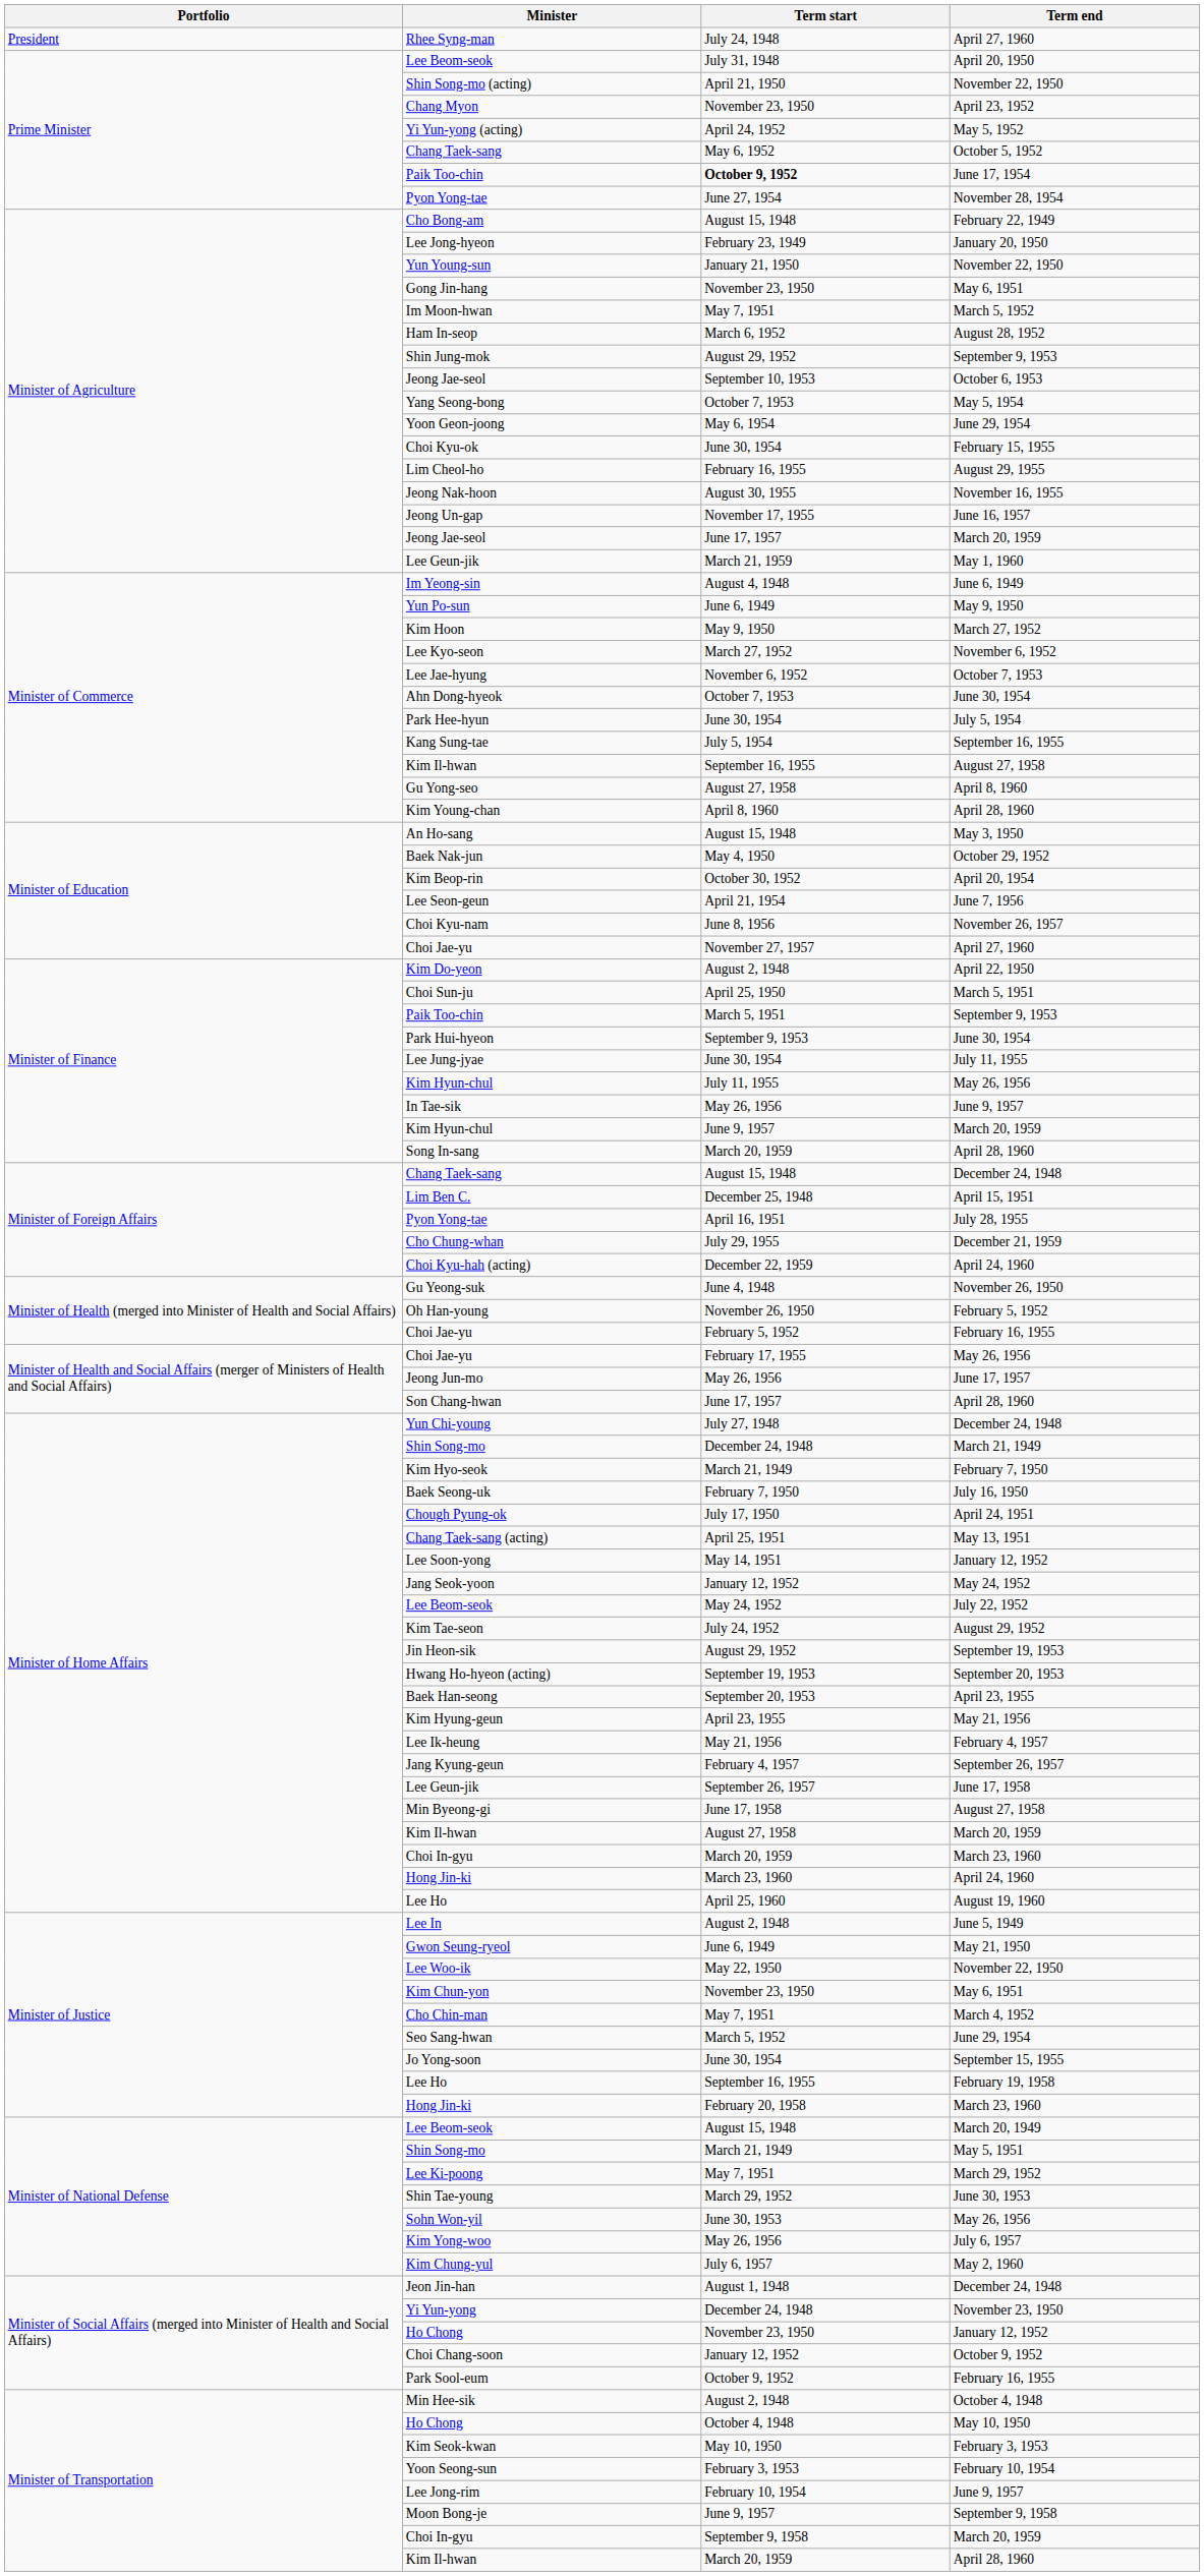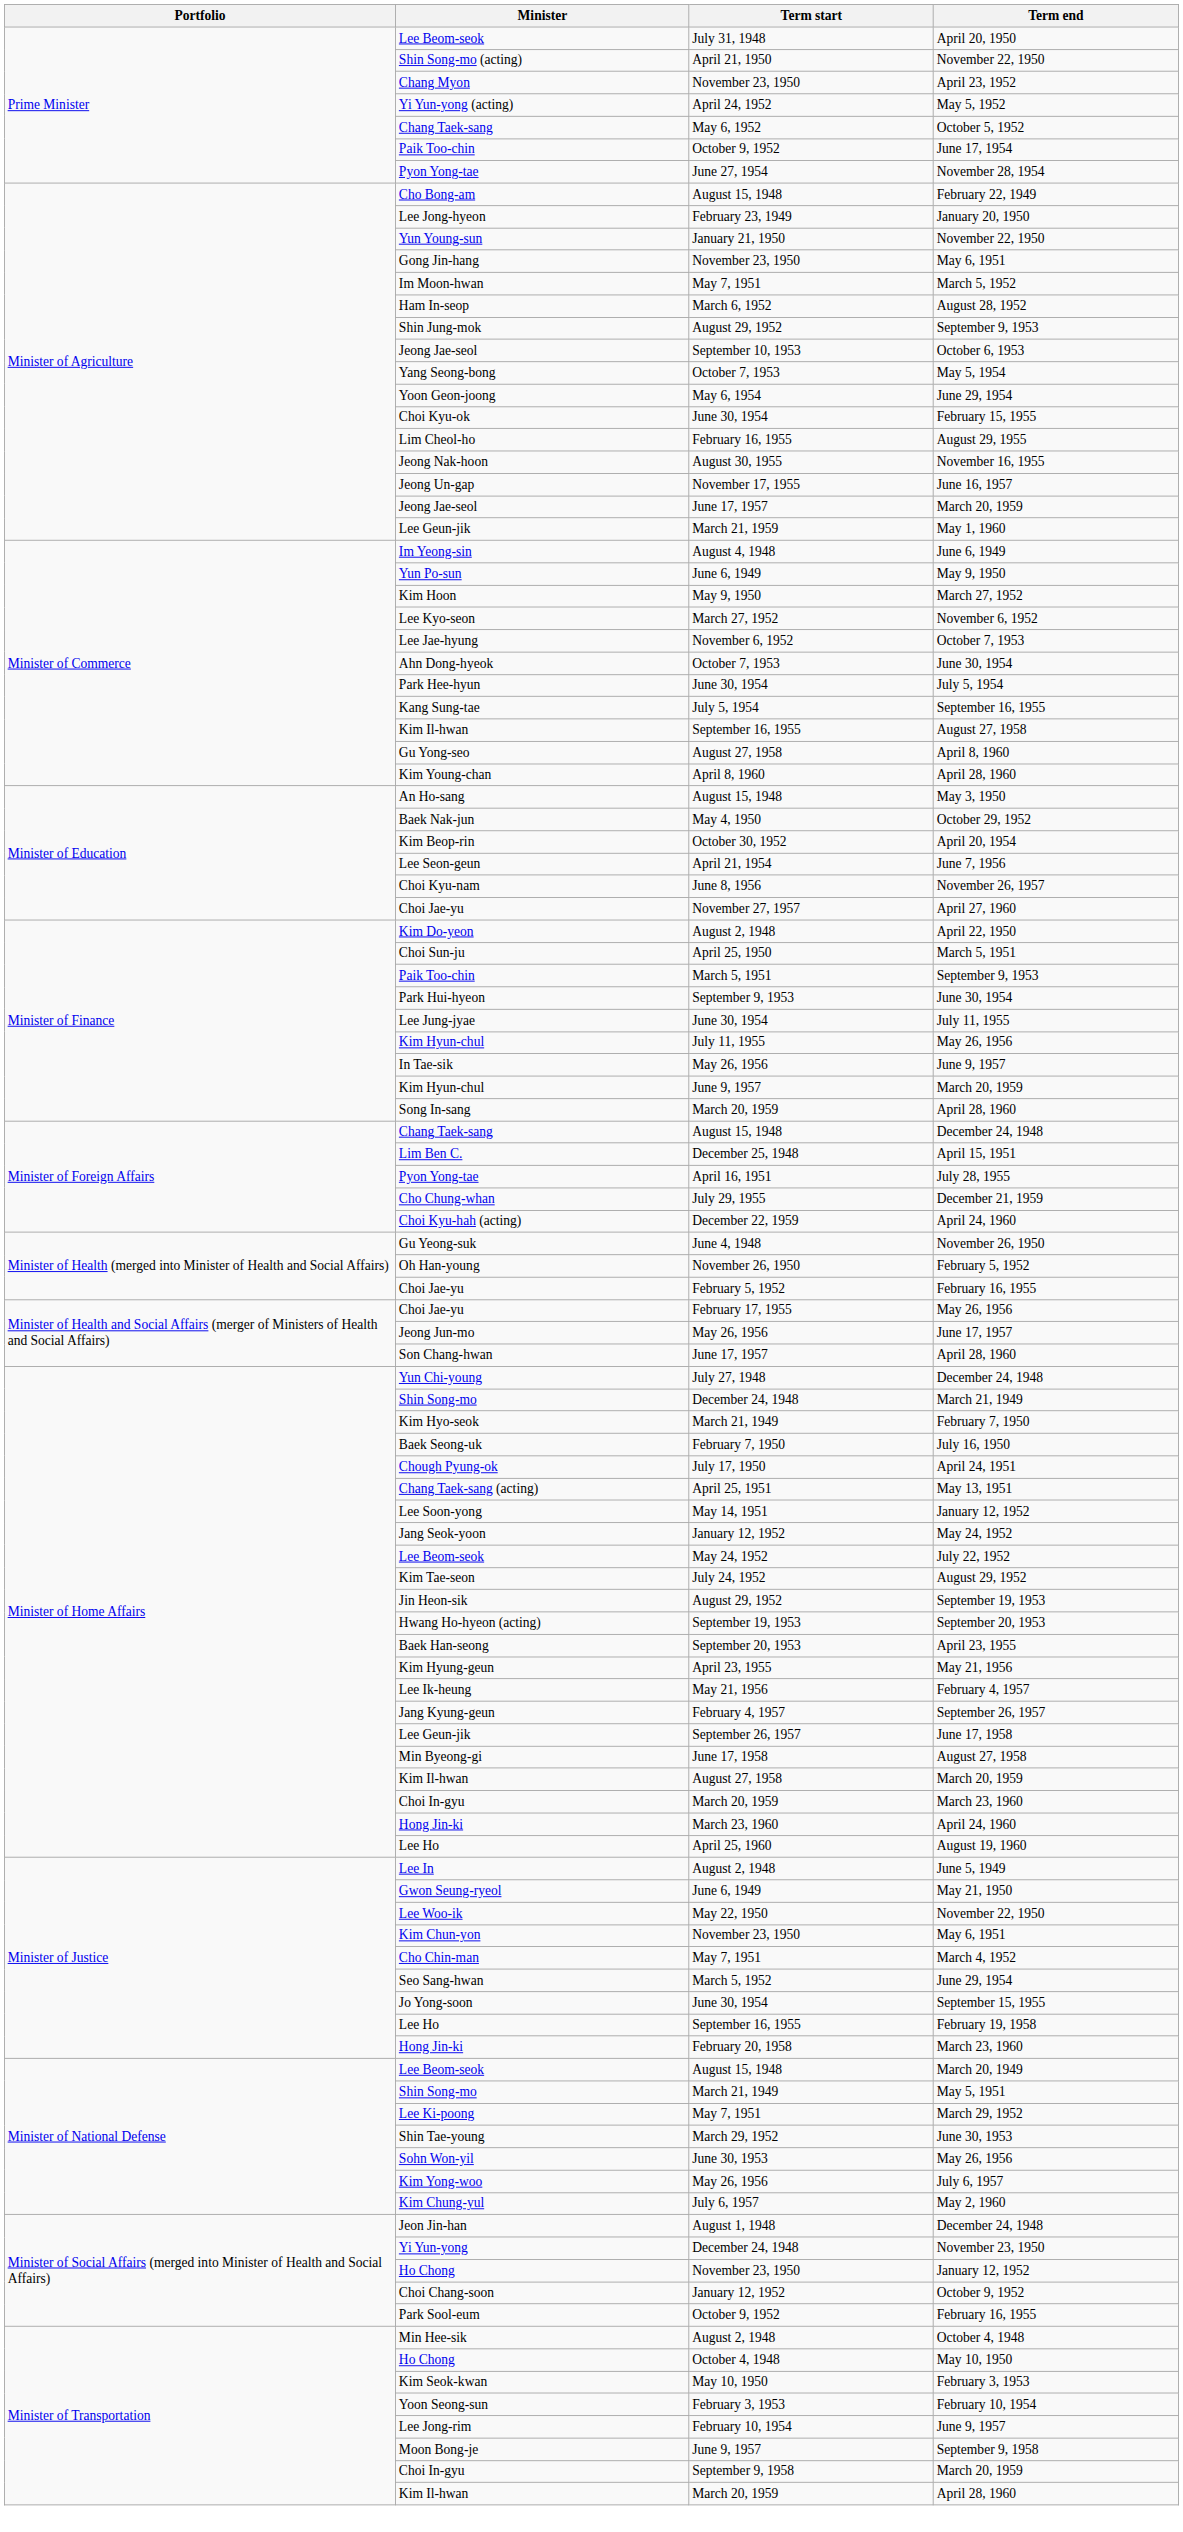- row: President | Rhee Syng-man | July 24, 1948 | April 27, 1960
Paik Too-chin / June 17, 1954 | Term start: bold -> normal
